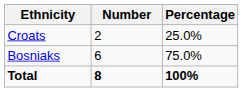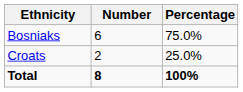rows swapped: Bosniaks <-> Croats
